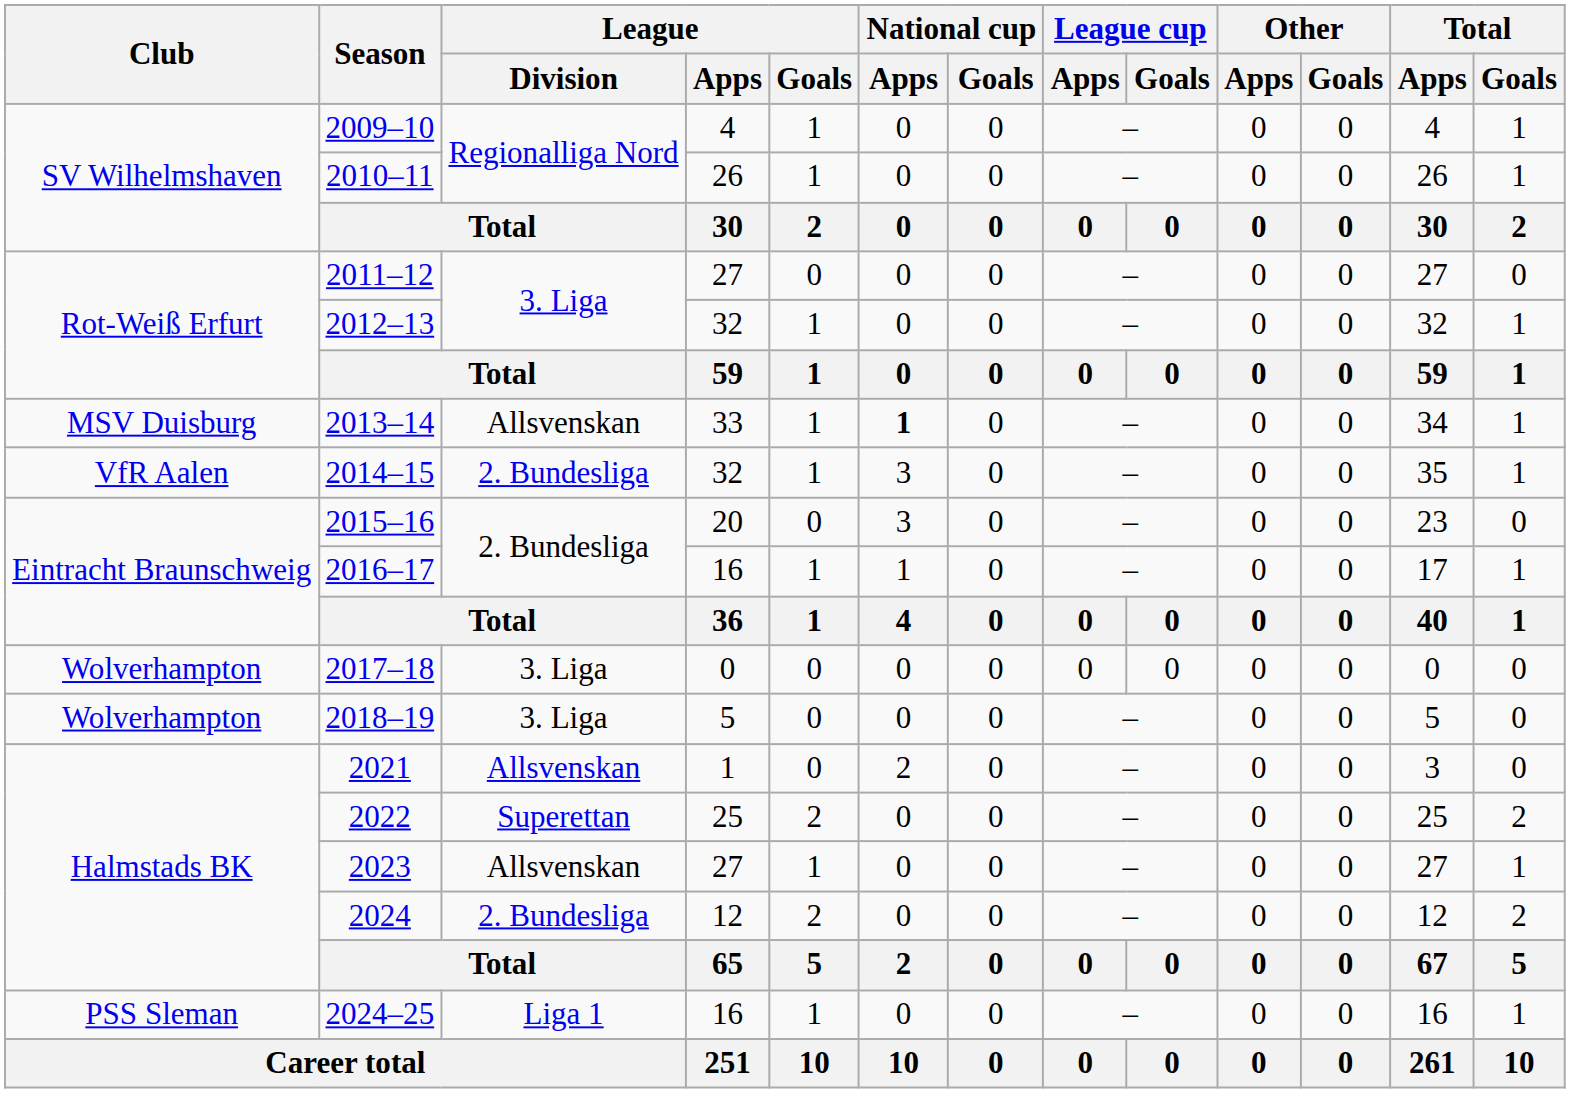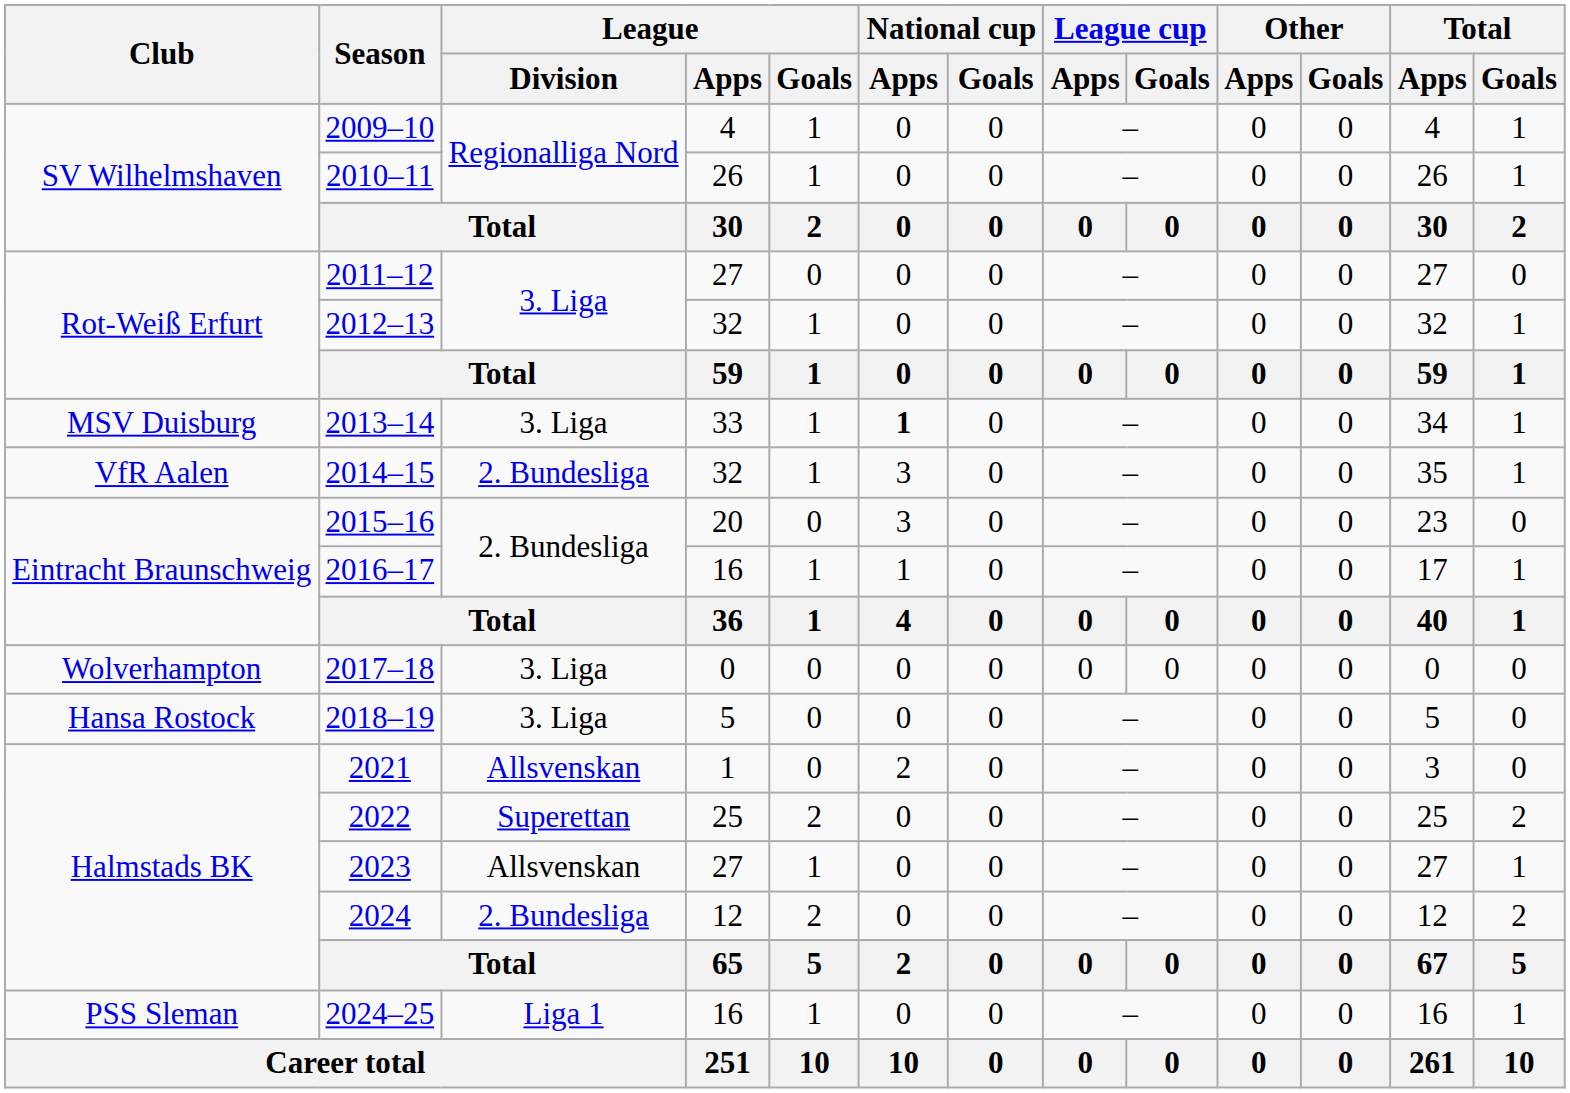2013–14 | League / Division: Allsvenskan -> 3. Liga
2018–19 | Club: Wolverhampton -> Hansa Rostock
